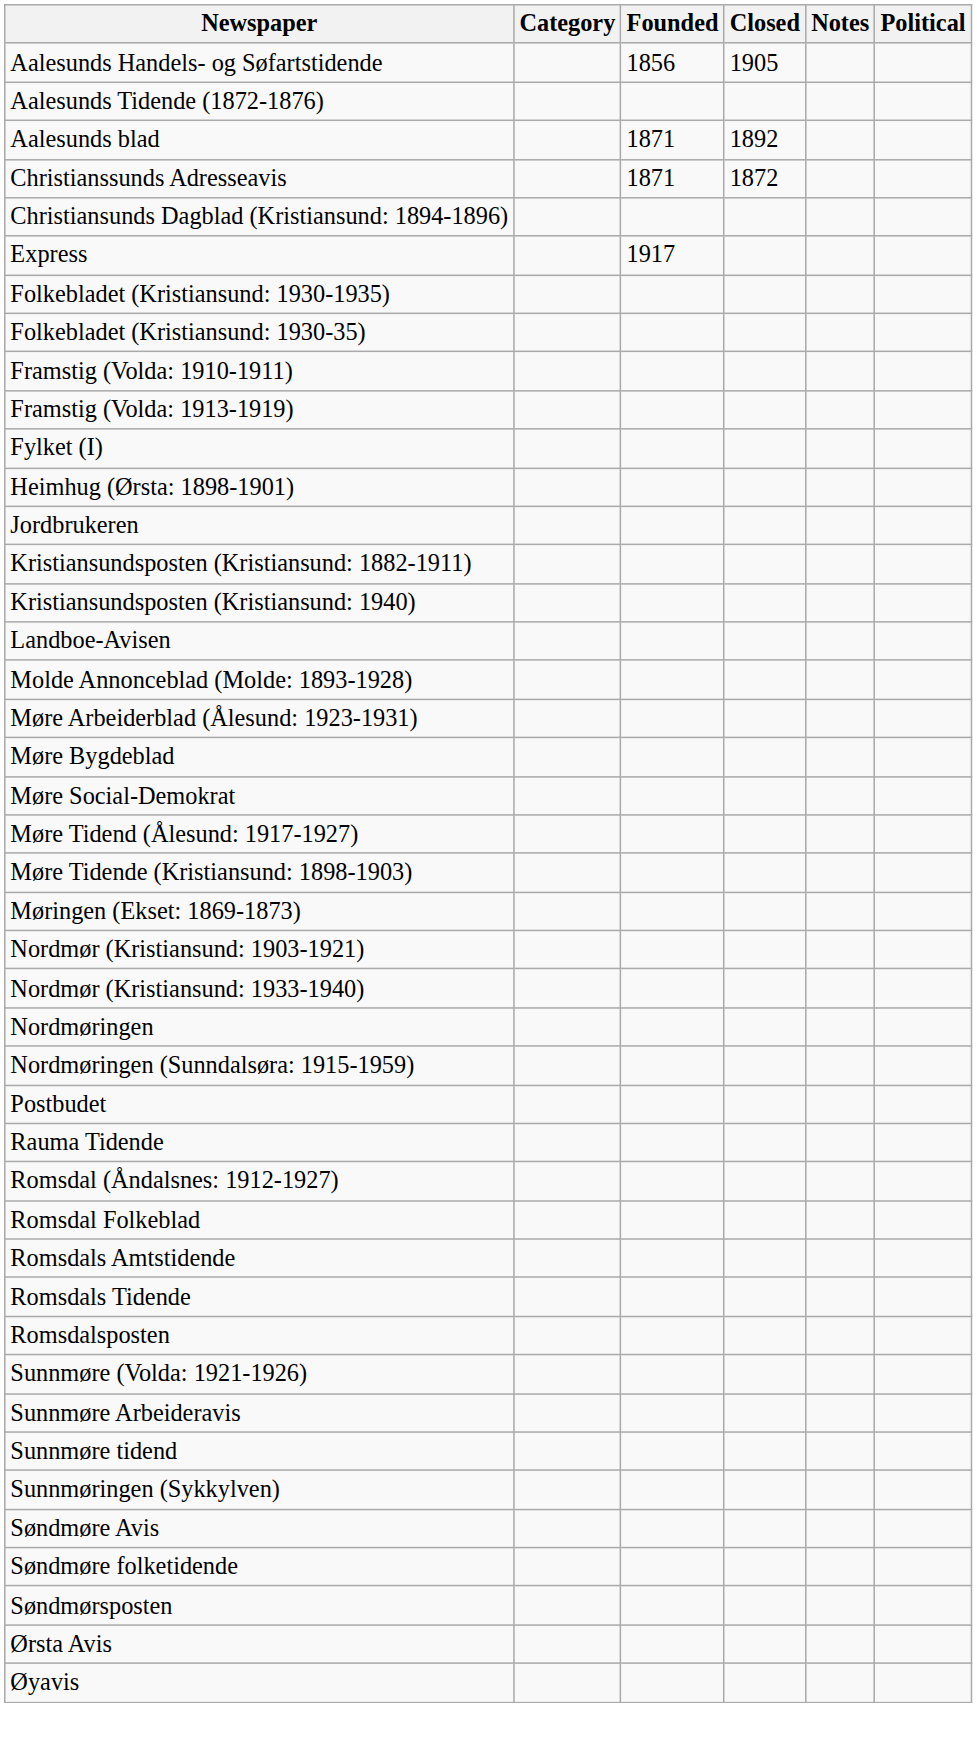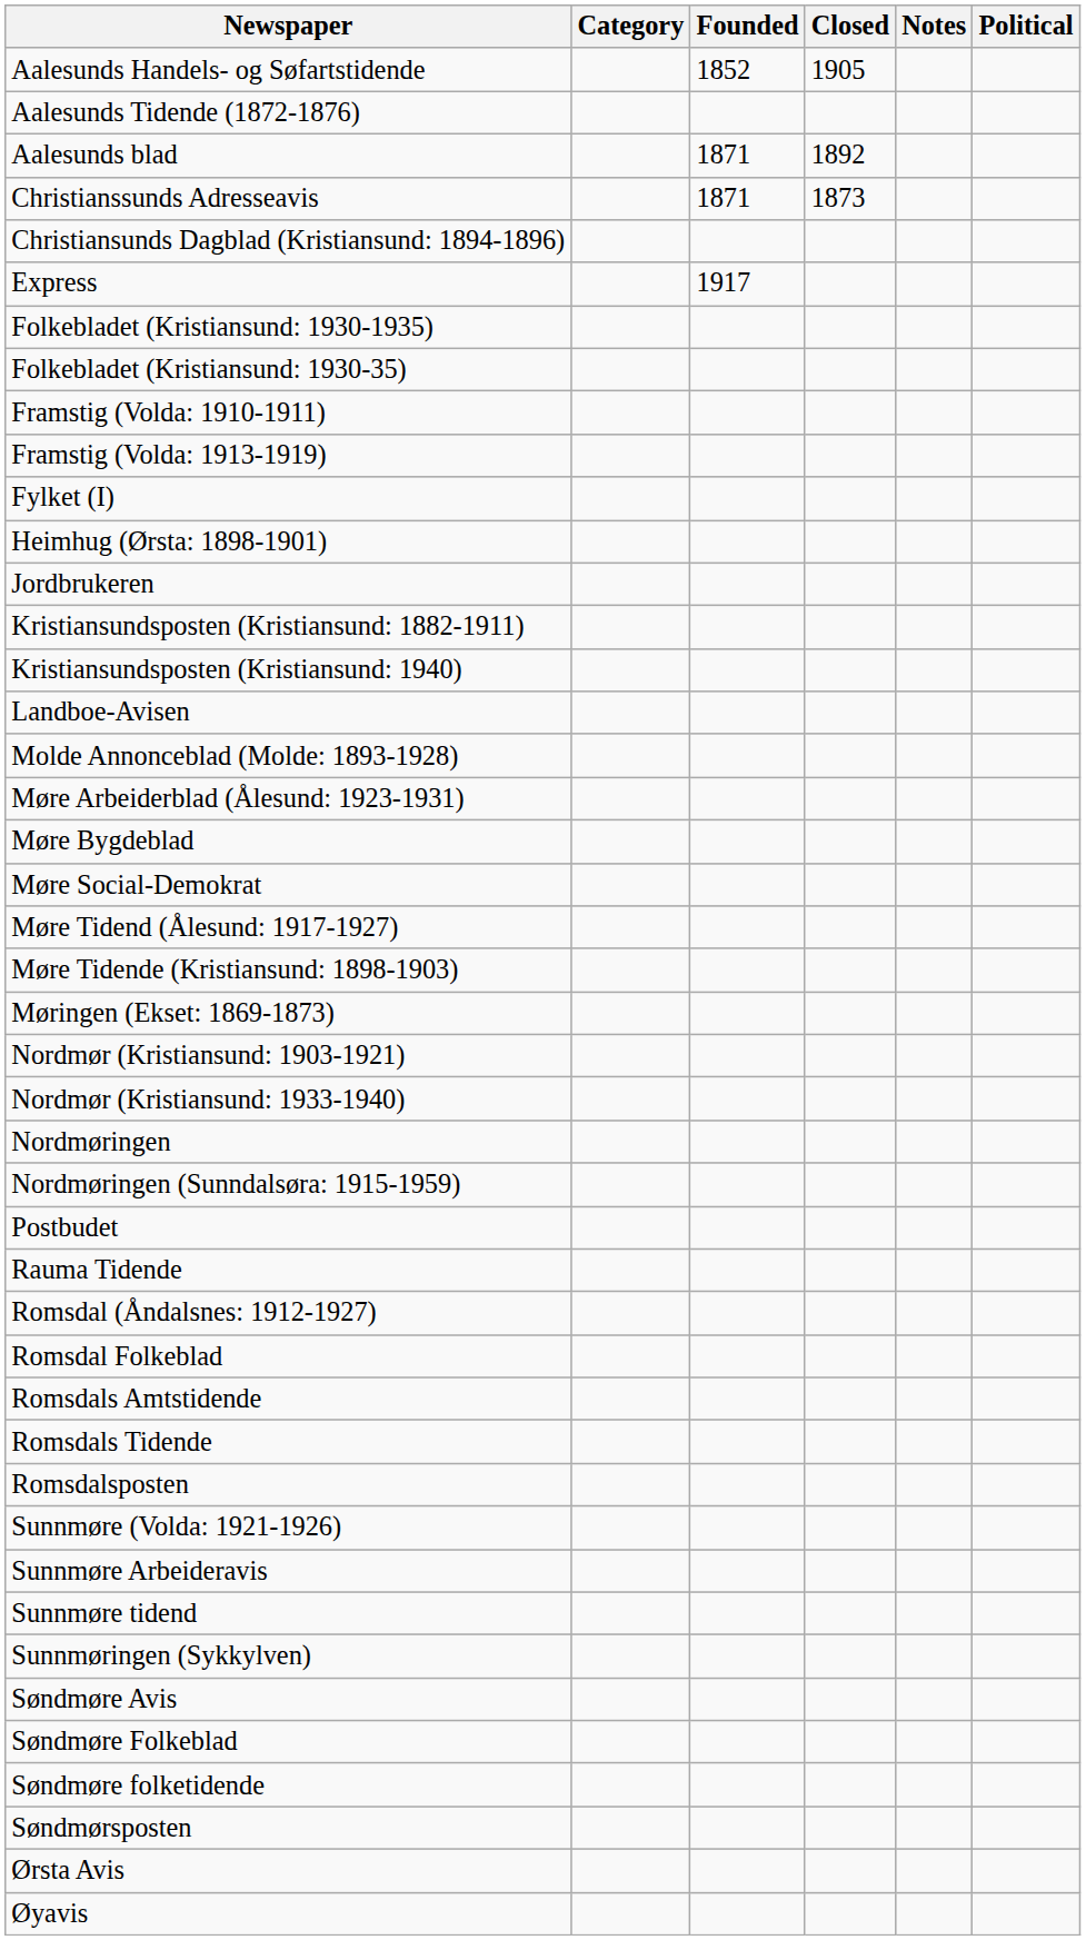Aalesunds Handels- og Søfartstidende | Founded: 1856 -> 1852
Christianssunds Adresseavis | Closed: 1872 -> 1873
+ row: Søndmøre Folkeblad
